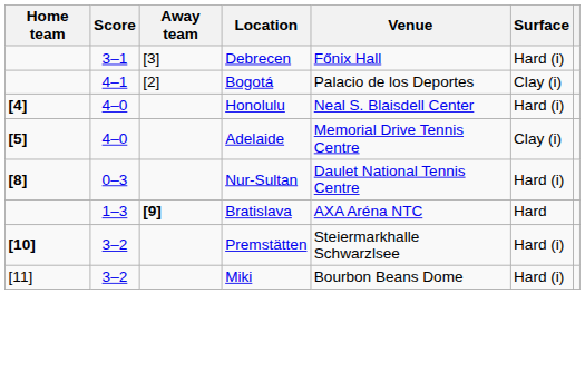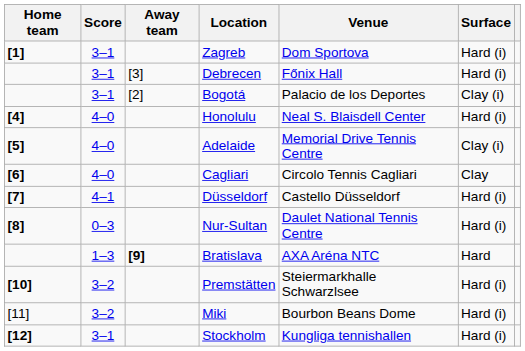+ row: [1] | 3–1 | Zagreb | Dom Sportova | Hard (i)
Bogotá | Score: 4–1 -> 3–1
+ row: [6] | 4–0 | Cagliari | Circolo Tennis Cagliari | Clay
+ row: [7] | 4–1 | Düsseldorf | Castello Düsseldorf | Hard (i)
+ row: [12] | 3–1 | Stockholm | Kungliga tennishallen | Hard (i)
